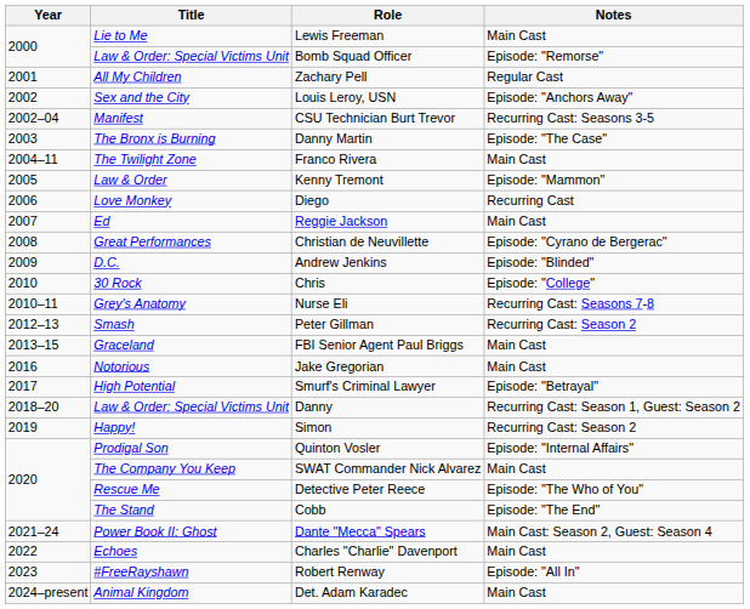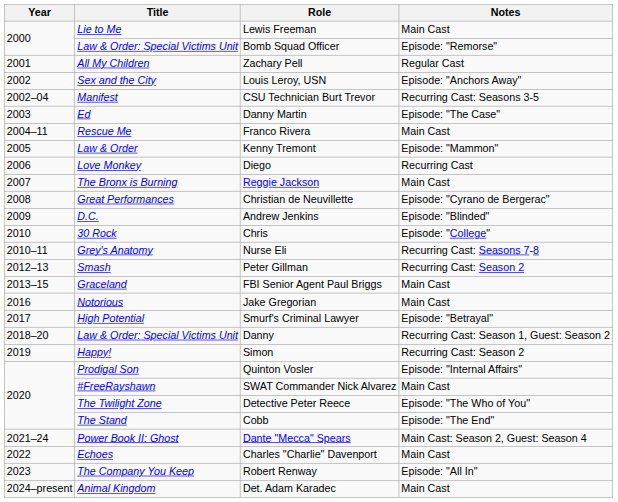Danny Martin | Title: The Bronx is Burning -> Ed
Franco Rivera | Title: The Twilight Zone -> Rescue Me
Reggie Jackson | Title: Ed -> The Bronx is Burning
SWAT Commander Nick Alvarez | Title: The Company You Keep -> #FreeRayshawn
Detective Peter Reece | Title: Rescue Me -> The Twilight Zone
Robert Renway | Title: #FreeRayshawn -> The Company You Keep
